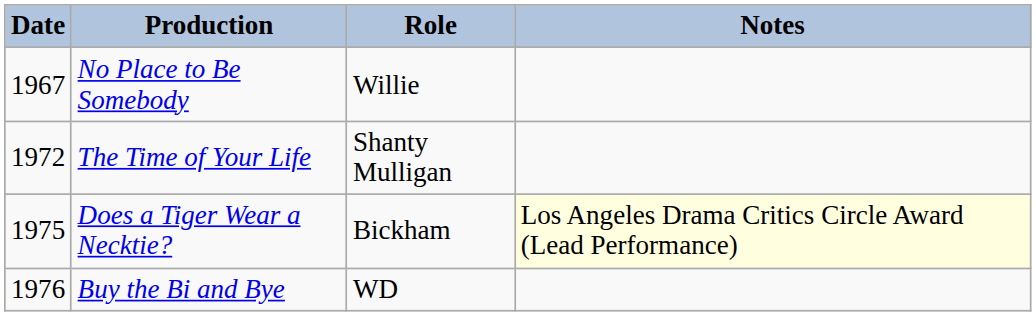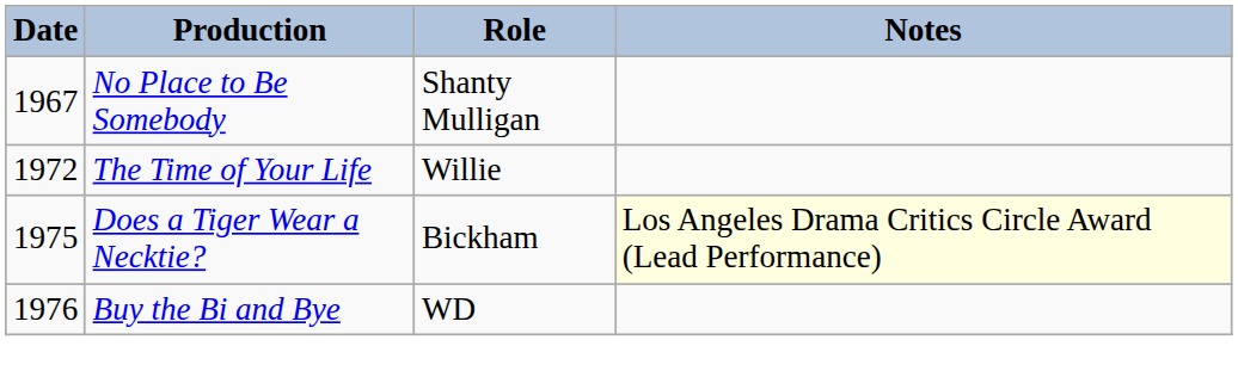No Place to Be Somebody | Role: Willie -> Shanty Mulligan
The Time of Your Life | Role: Shanty Mulligan -> Willie
